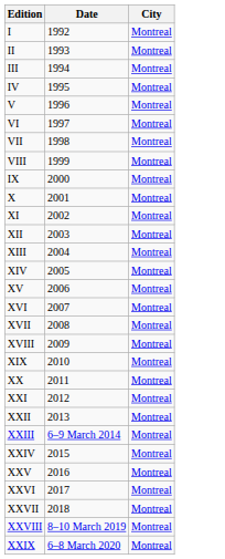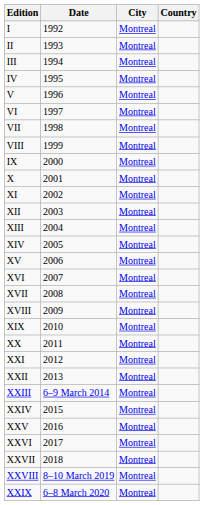+ column: Country
